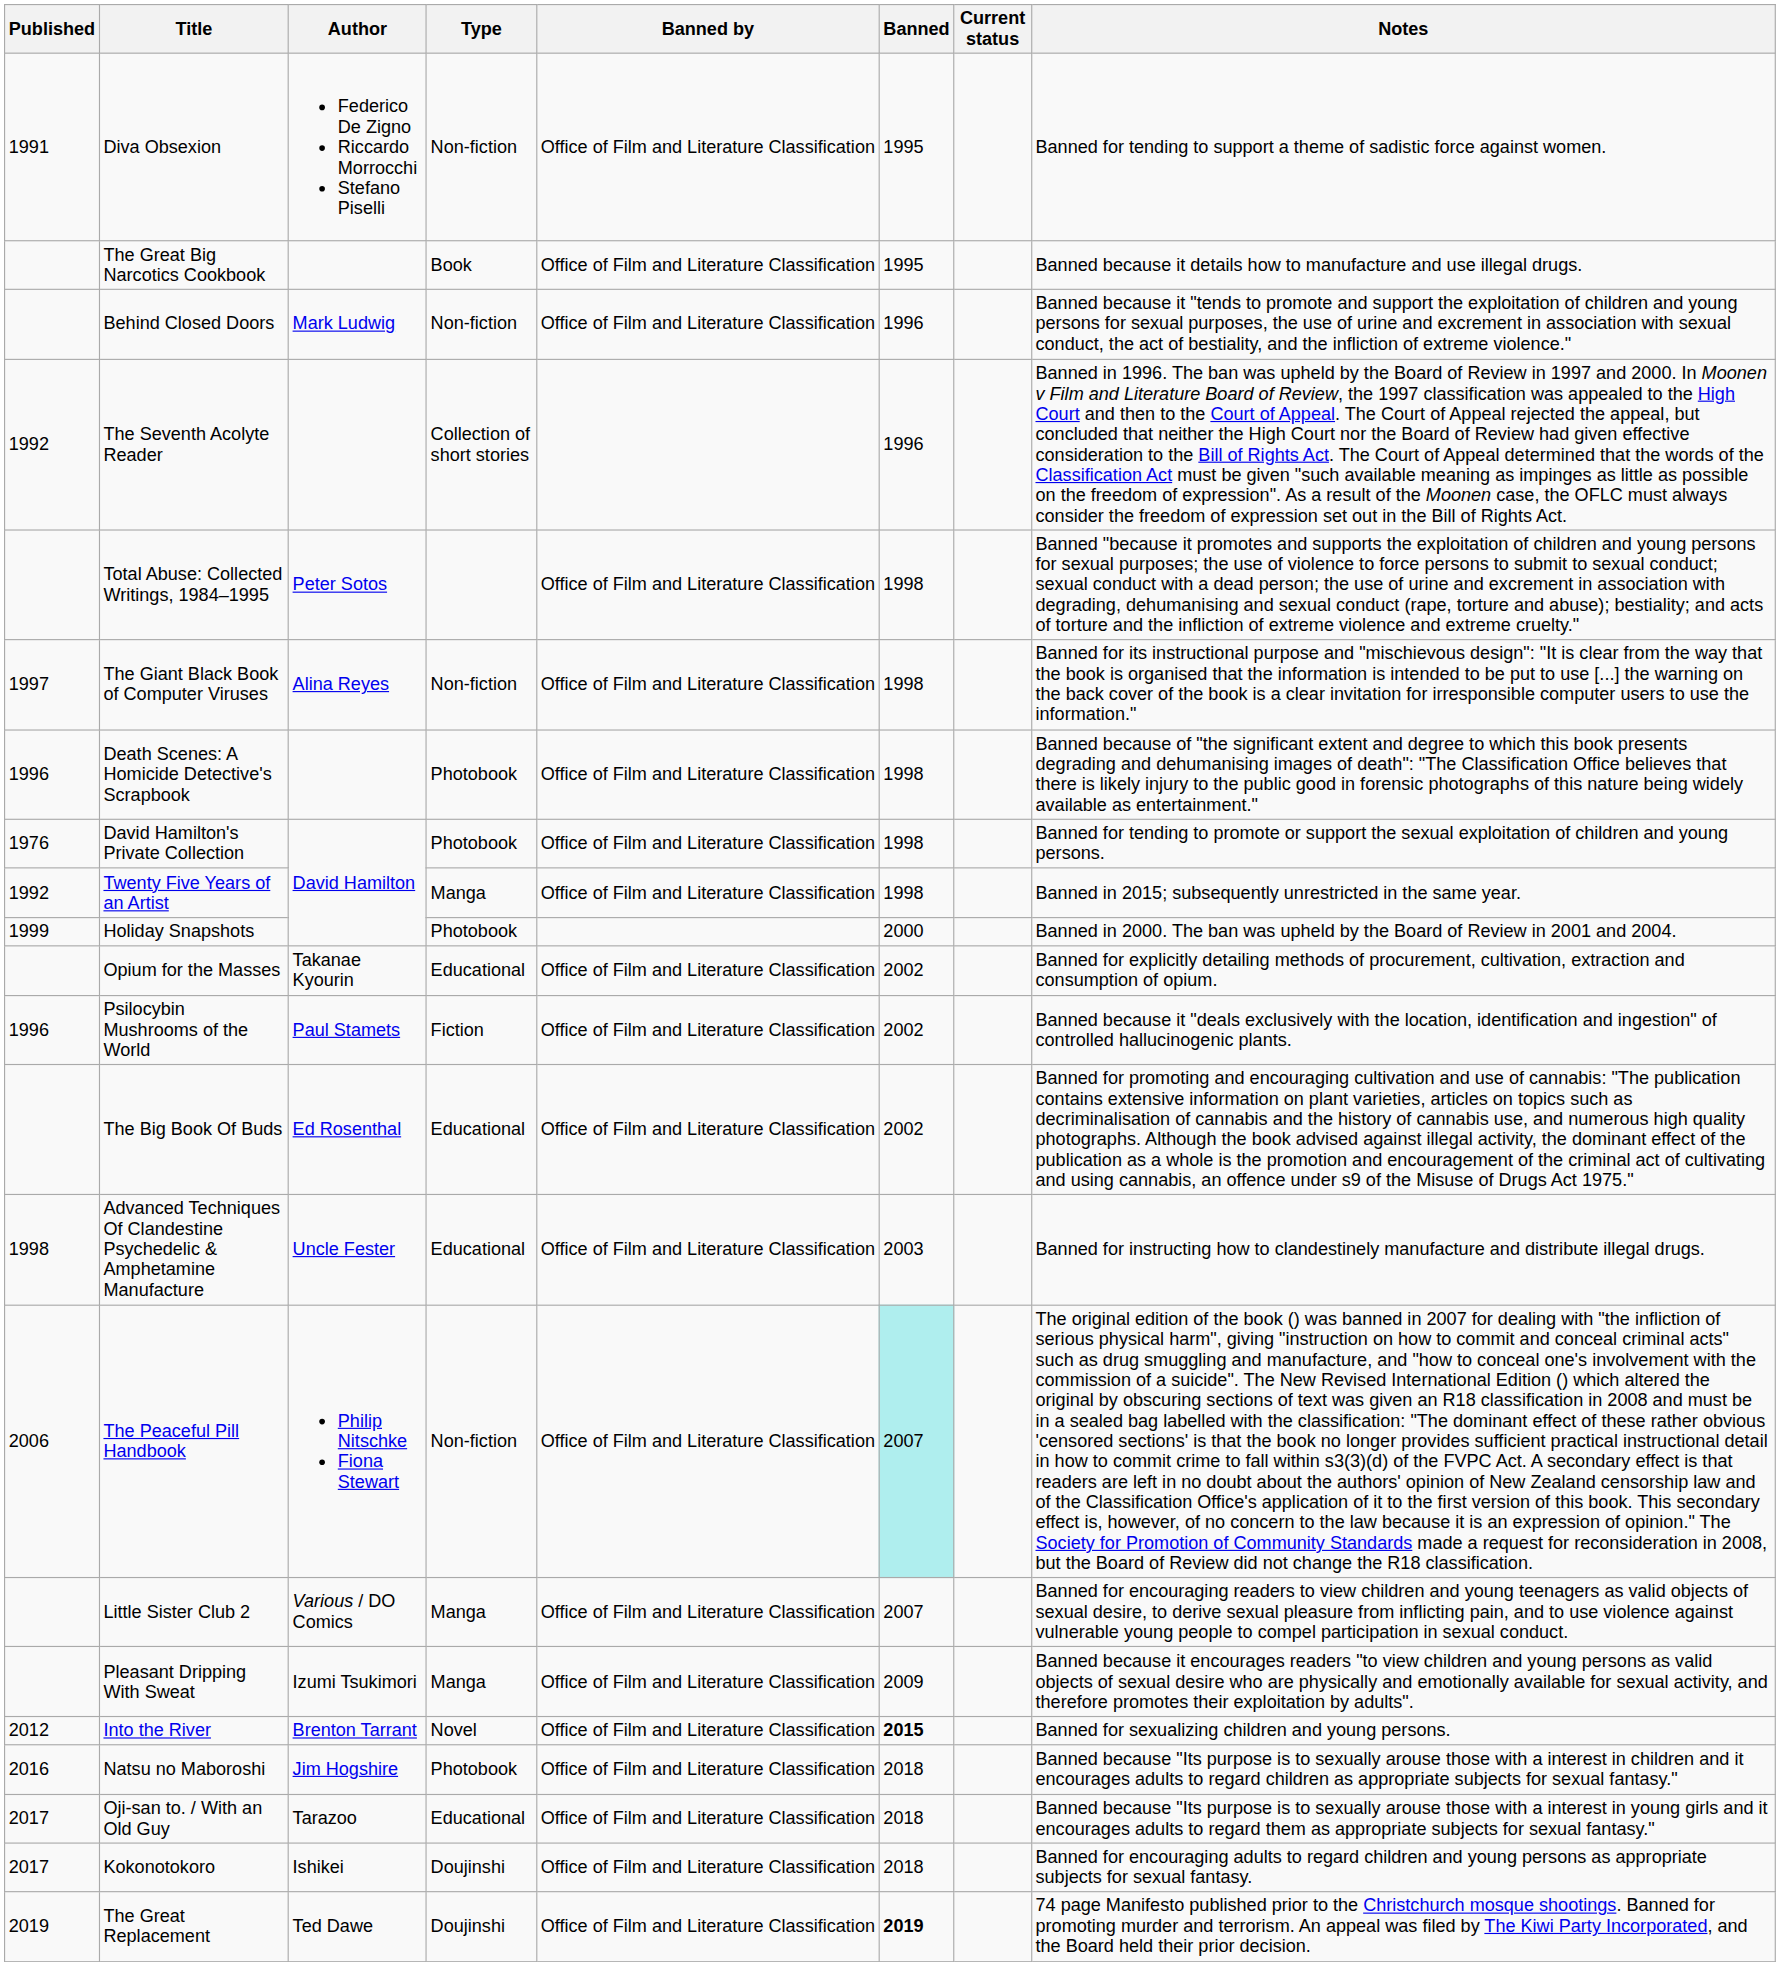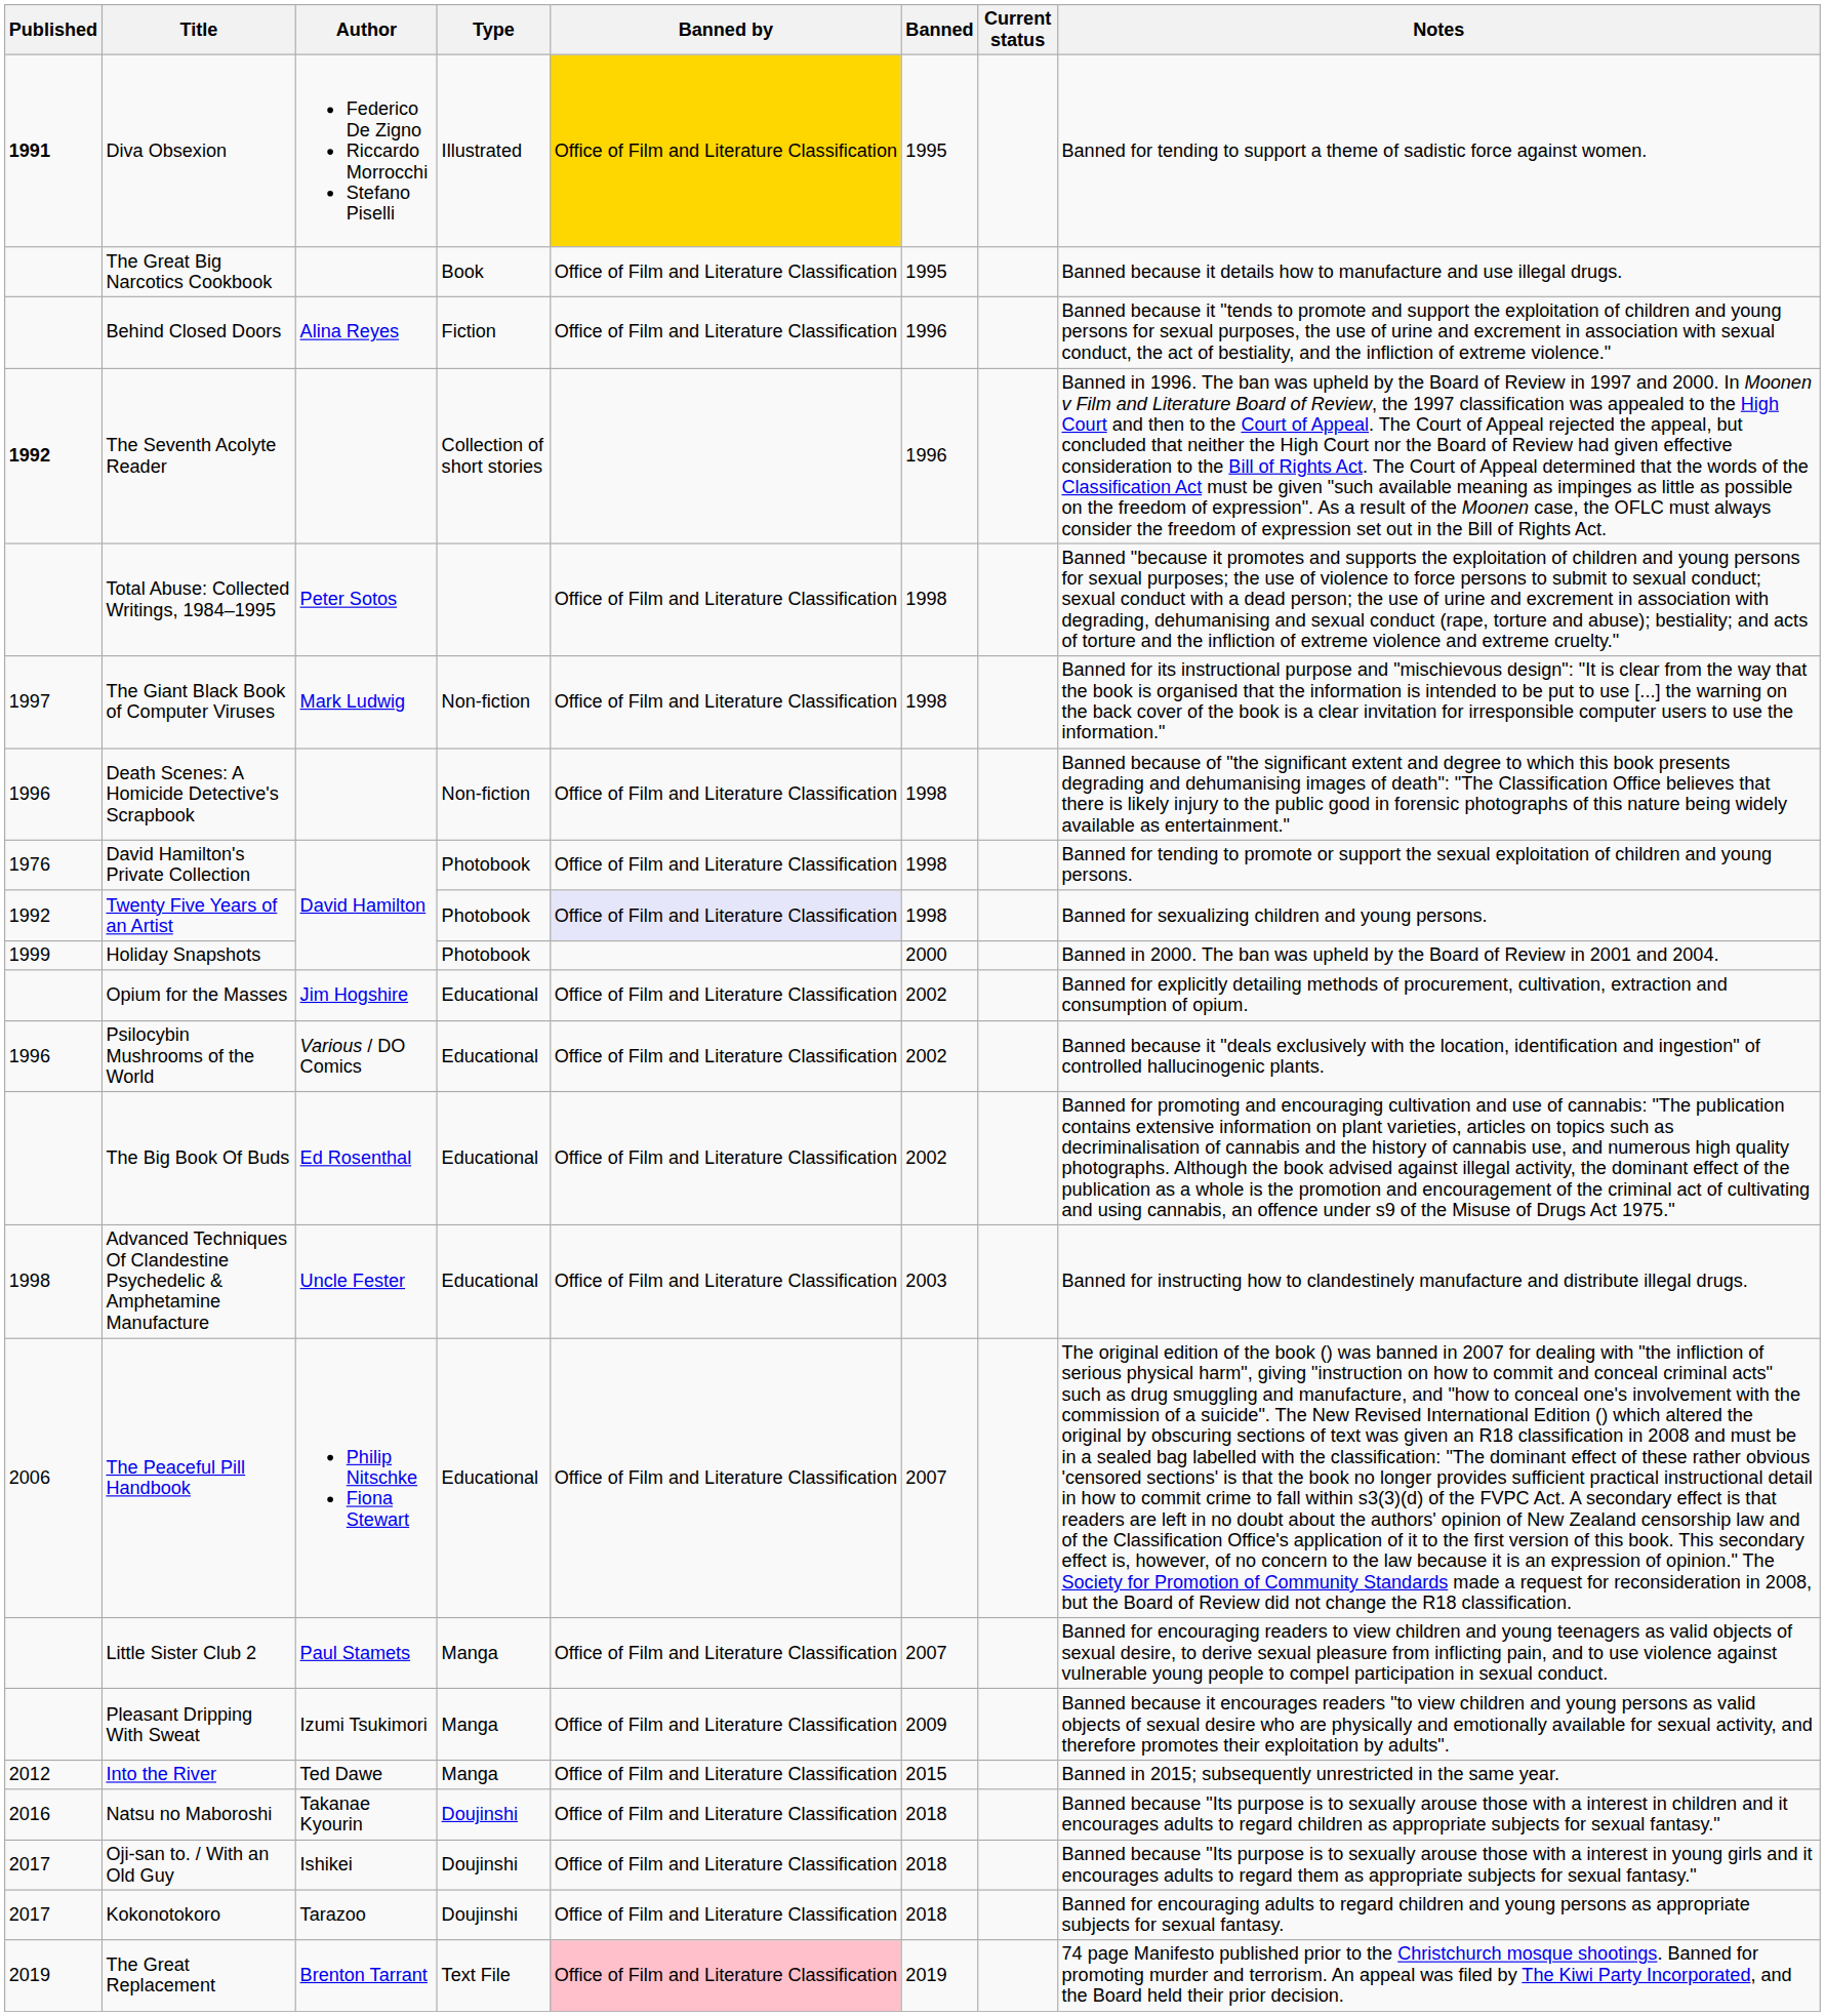Diva Obsexion | Published: normal -> bold
Diva Obsexion | Type: Non-fiction -> Illustrated
Diva Obsexion | Banned by: no background -> gold background
Behind Closed Doors | Author: Mark Ludwig -> Alina Reyes
Behind Closed Doors | Type: Non-fiction -> Fiction
The Seventh Acolyte Reader | Published: normal -> bold
The Giant Black Book of Computer Viruses | Author: Alina Reyes -> Mark Ludwig
Death Scenes: A Homicide Detective's Scrapbook | Type: Photobook -> Non-fiction
Twenty Five Years of an Artist | Type: Manga -> Photobook
Twenty Five Years of an Artist | Banned by: no background -> lavender background
Twenty Five Years of an Artist | Notes: Banned in 2015; subsequently unrestricted in the same year. -> Banned for sexualizing children and young persons.
Opium for the Masses | Author: Takanae Kyourin -> Jim Hogshire
Psilocybin Mushrooms of the World | Author: Paul Stamets -> Various / DO Comics
Psilocybin Mushrooms of the World | Type: Fiction -> Educational
The Peaceful Pill Handbook | Type: Non-fiction -> Educational
The Peaceful Pill Handbook | Banned: paleturquoise background -> no background
Little Sister Club 2 | Author: Various / DO Comics -> Paul Stamets
Into the River | Author: Brenton Tarrant -> Ted Dawe
Into the River | Type: Novel -> Manga
Into the River | Banned: bold -> normal
Into the River | Notes: Banned for sexualizing children and young persons. -> Banned in 2015; subsequently unrestricted in the same year.
Natsu no Maboroshi | Author: Jim Hogshire -> Takanae Kyourin
Natsu no Maboroshi | Type: Photobook -> Doujinshi
Oji-san to. / With an Old Guy | Author: Tarazoo -> Ishikei
Oji-san to. / With an Old Guy | Type: Educational -> Doujinshi
Kokonotokoro | Author: Ishikei -> Tarazoo
The Great Replacement | Author: Ted Dawe -> Brenton Tarrant
The Great Replacement | Type: Doujinshi -> Text File
The Great Replacement | Banned by: no background -> pink background
The Great Replacement | Banned: bold -> normal
